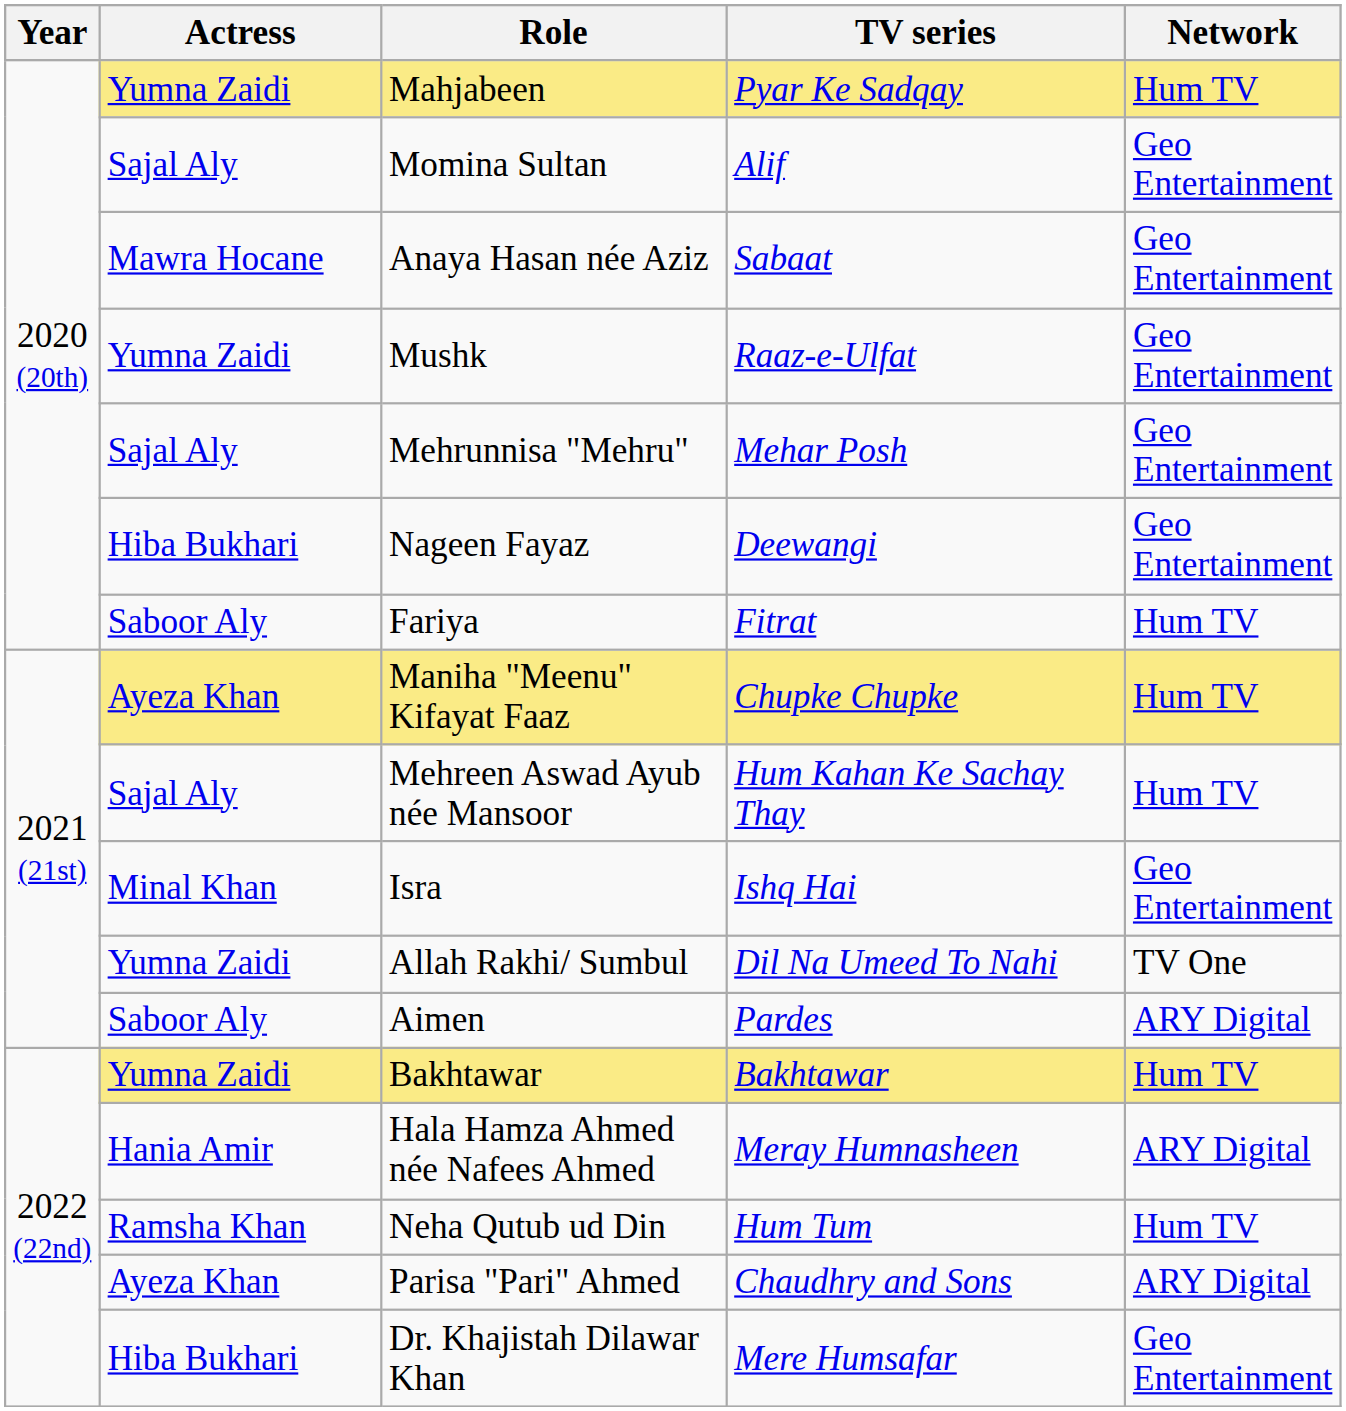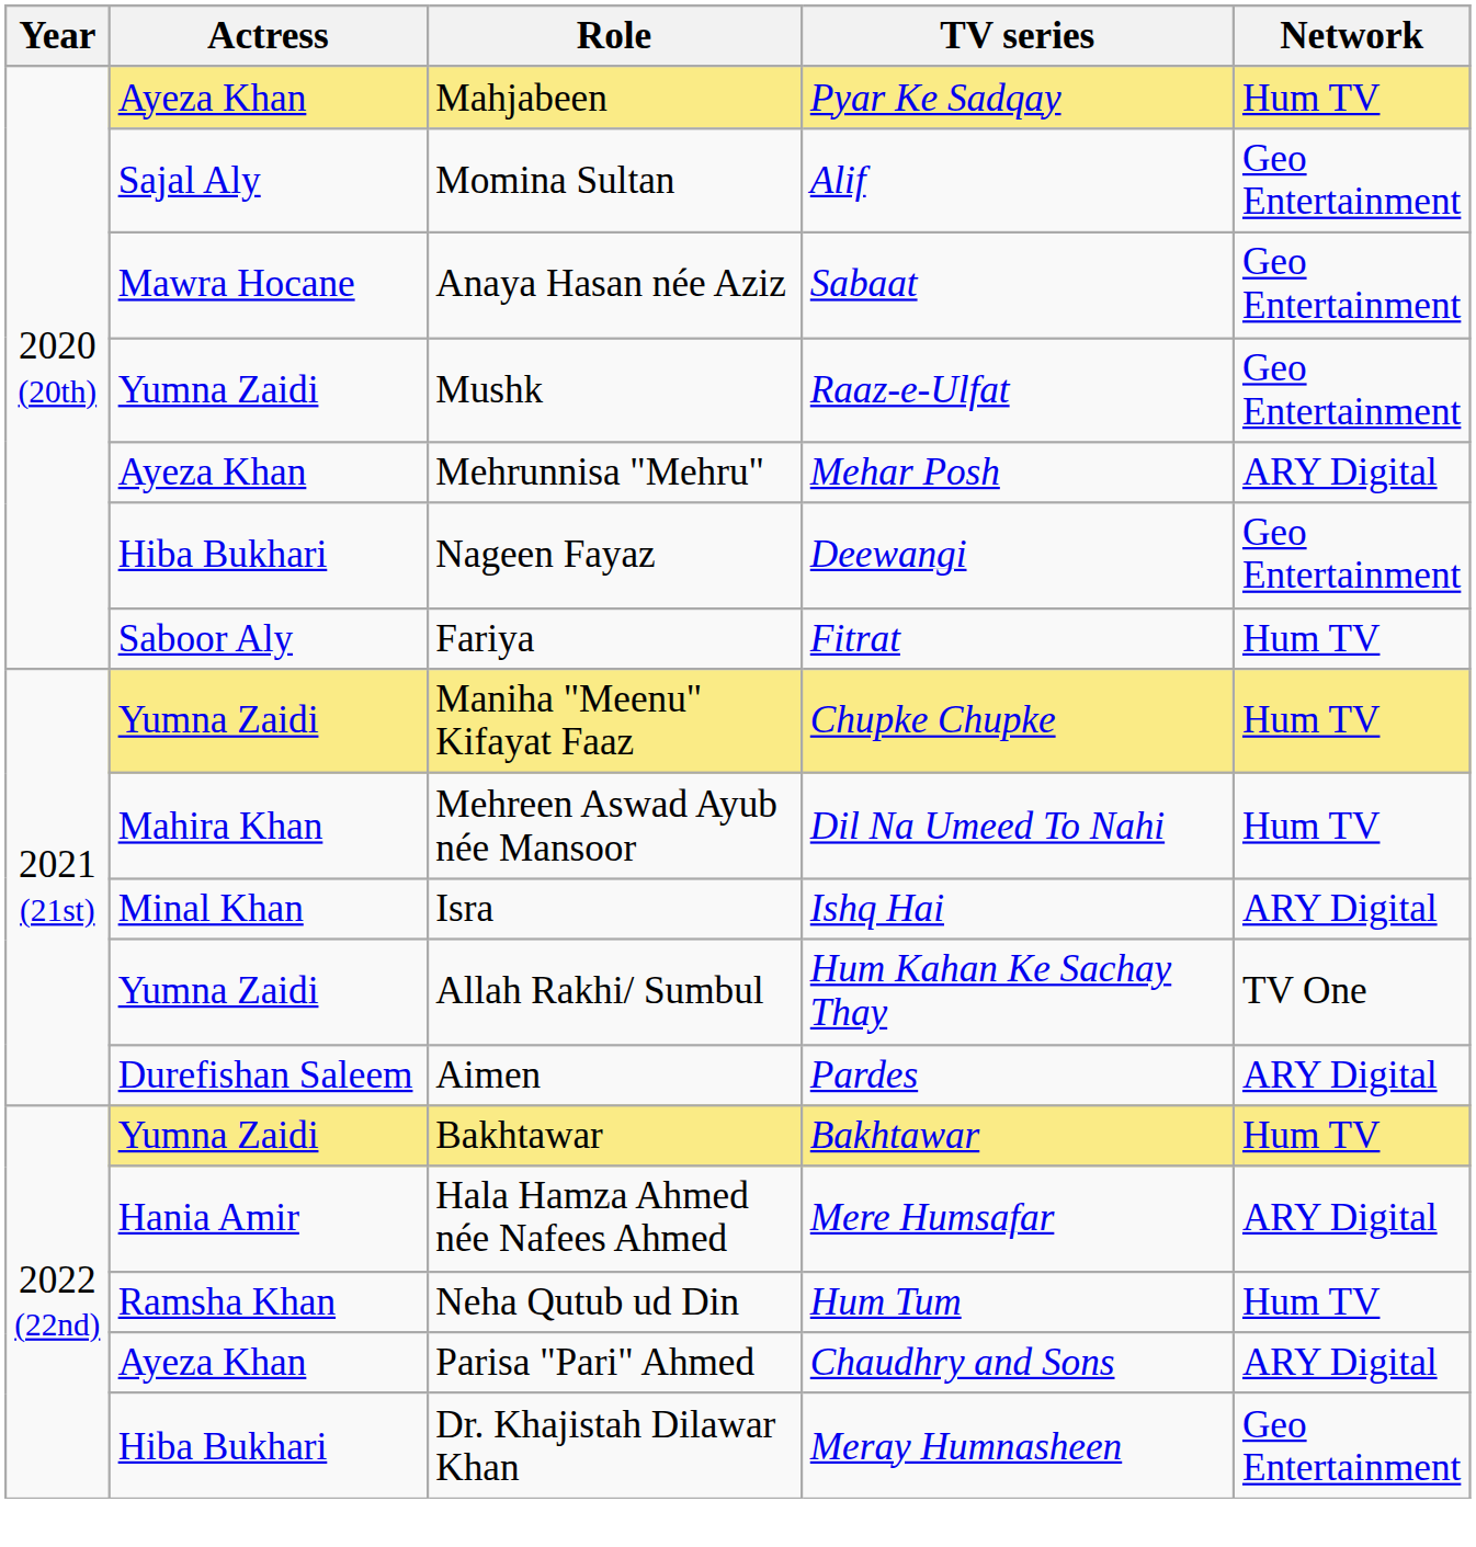Mahjabeen | Actress: Yumna Zaidi -> Ayeza Khan
Mehrunnisa "Mehru" | Actress: Sajal Aly -> Ayeza Khan
Mehrunnisa "Mehru" | Network: Geo Entertainment -> ARY Digital
Maniha "Meenu" Kifayat Faaz | Actress: Ayeza Khan -> Yumna Zaidi
Mehreen Aswad Ayub née Mansoor | Actress: Sajal Aly -> Mahira Khan
Mehreen Aswad Ayub née Mansoor | TV series: Hum Kahan Ke Sachay Thay -> Dil Na Umeed To Nahi
Isra | Network: Geo Entertainment -> ARY Digital
Allah Rakhi/ Sumbul | TV series: Dil Na Umeed To Nahi -> Hum Kahan Ke Sachay Thay
Aimen | Actress: Saboor Aly -> Durefishan Saleem
Hala Hamza Ahmed née Nafees Ahmed | TV series: Meray Humnasheen -> Mere Humsafar
Dr. Khajistah Dilawar Khan | TV series: Mere Humsafar -> Meray Humnasheen
